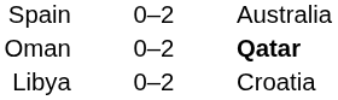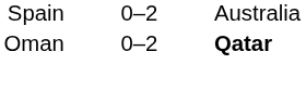- row: Libya | 0–2 | Croatia
